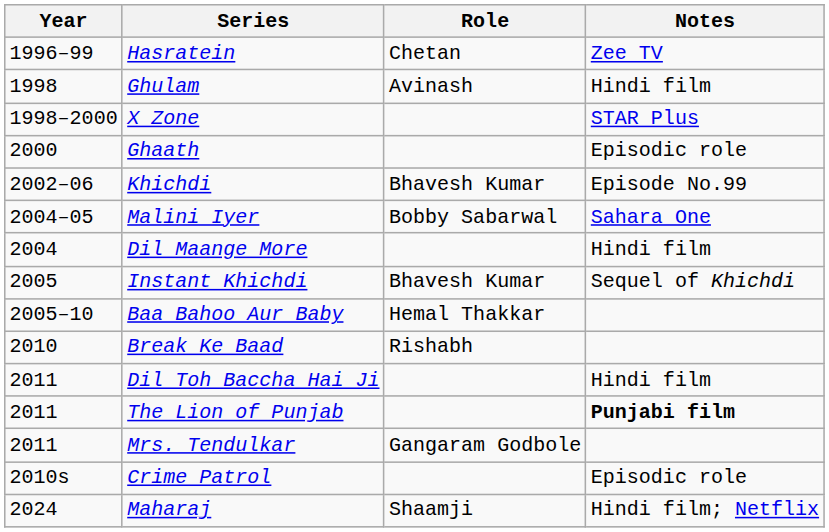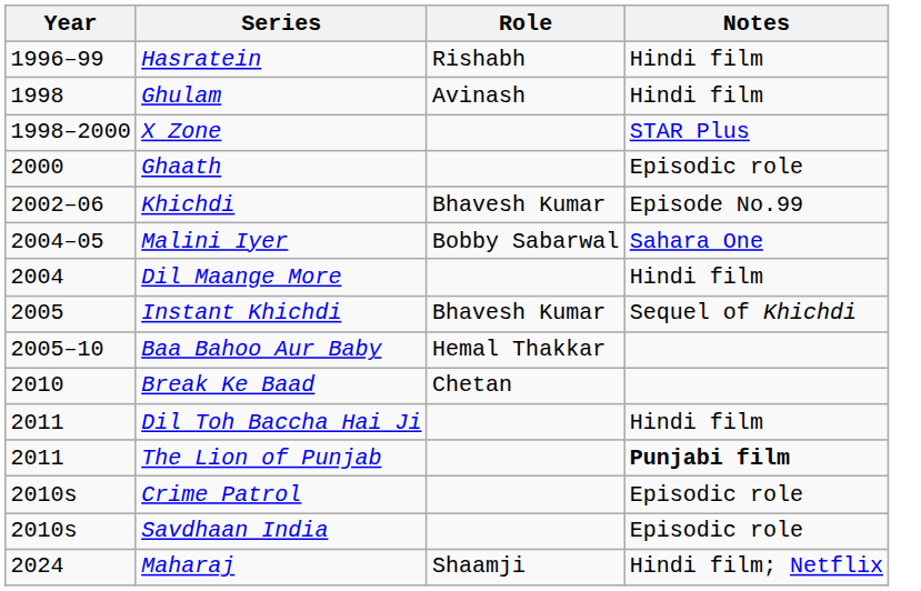Hasratein | Role: Chetan -> Rishabh
Hasratein | Notes: Zee TV -> Hindi film
Break Ke Baad | Role: Rishabh -> Chetan
- row: 2011 | Mrs. Tendulkar | Gangaram Godbole
+ row: 2010s | Savdhaan India | Episodic role
